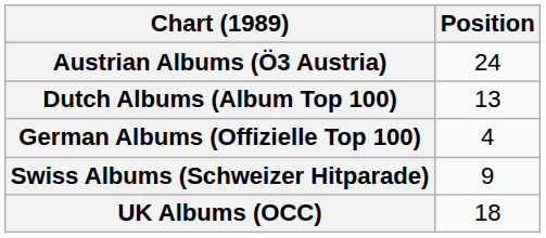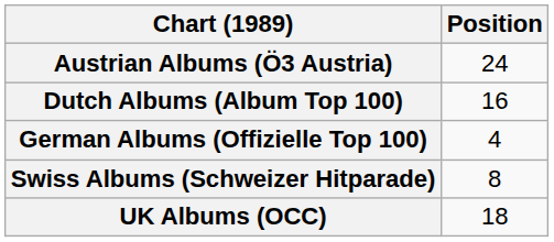Dutch Albums (Album Top 100) | Position: 13 -> 16
Swiss Albums (Schweizer Hitparade) | Position: 9 -> 8
